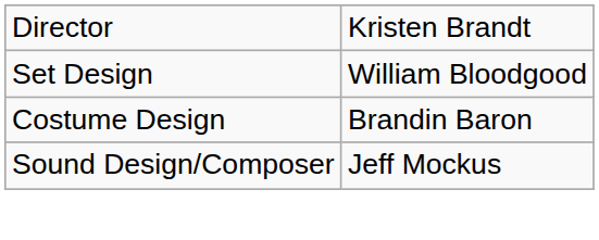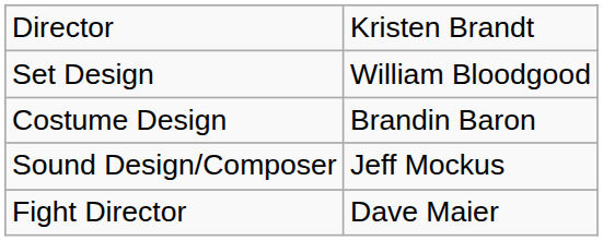+ row: Fight Director | Dave Maier
